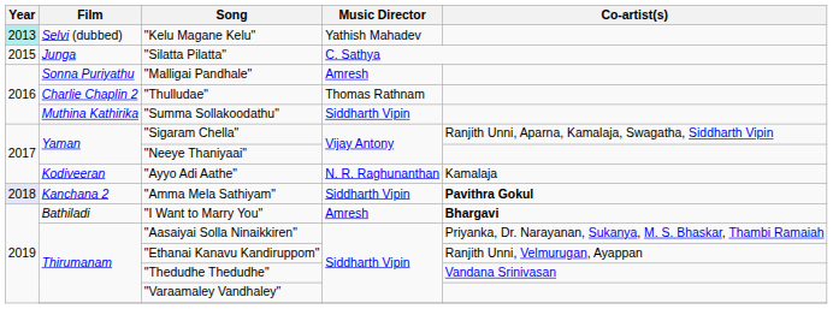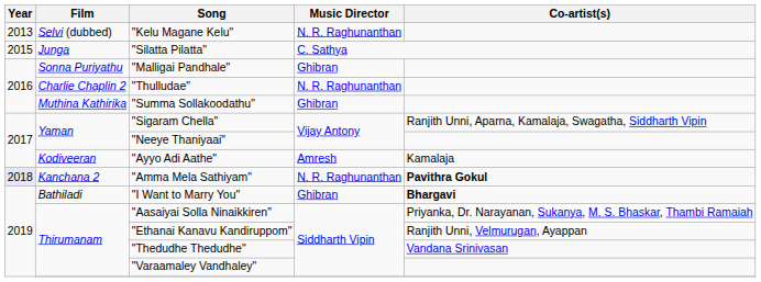"Kelu Magane Kelu" | Year: paleturquoise background -> no background
"Kelu Magane Kelu" | Music Director: Yathish Mahadev -> N. R. Raghunanthan
"Malligai Pandhale" | Music Director: Amresh -> Ghibran
"Thulludae" | Music Director: Thomas Rathnam -> N. R. Raghunanthan
"Summa Sollakoodathu" | Music Director: Siddharth Vipin -> Ghibran
"Ayyo Adi Aathe" | Music Director: N. R. Raghunanthan -> Amresh
"Amma Mela Sathiyam" | Music Director: Siddharth Vipin -> N. R. Raghunanthan
"I Want to Marry You" | Music Director: Amresh -> Ghibran
